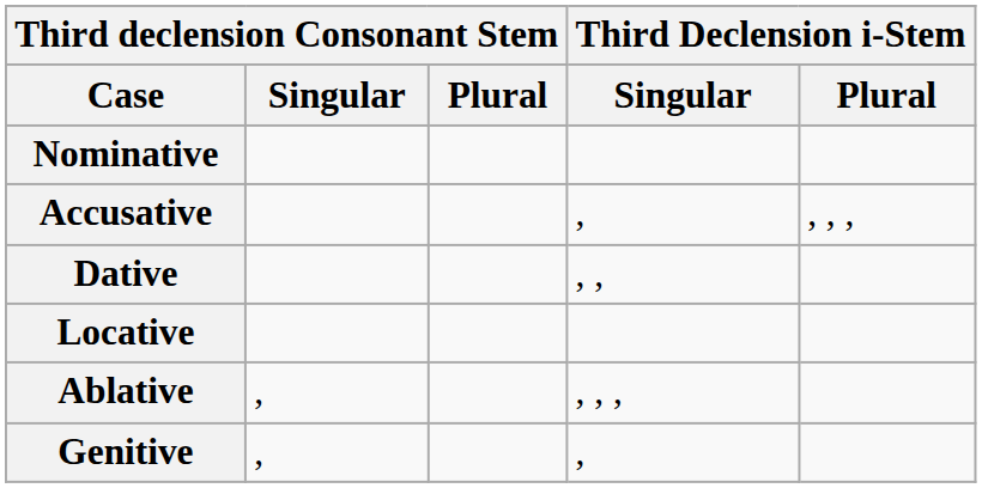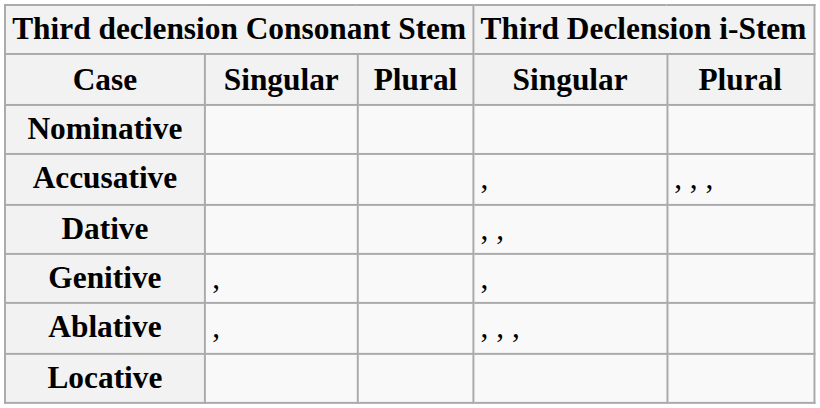rows swapped: Genitive <-> Locative
